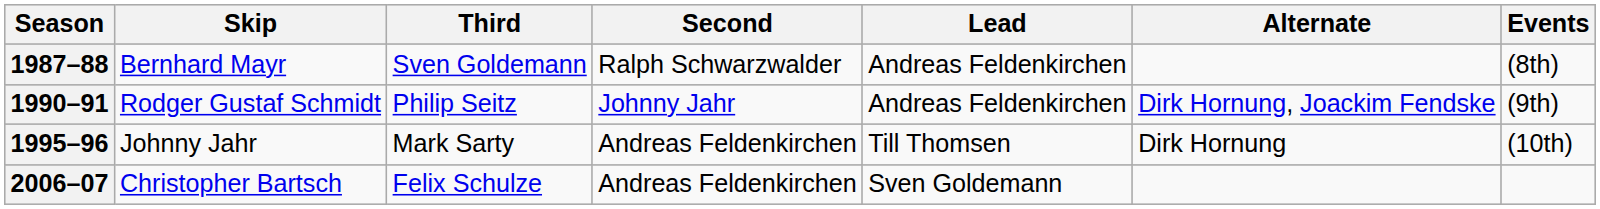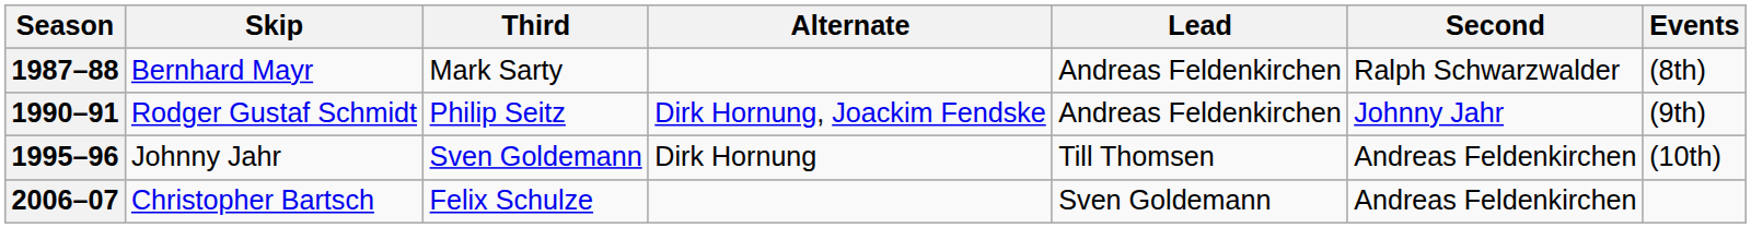columns swapped: Second <-> Alternate
1987–88 | Third: Sven Goldemann -> Mark Sarty
1995–96 | Third: Mark Sarty -> Sven Goldemann
